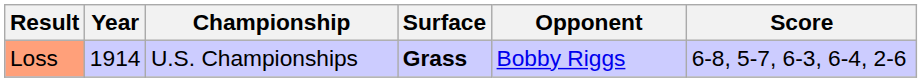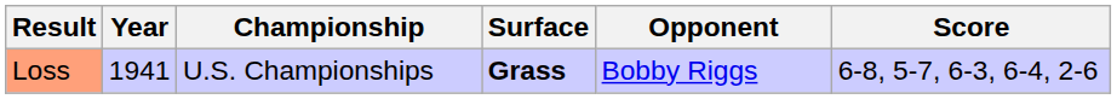Loss | Year: 1914 -> 1941
